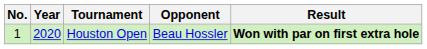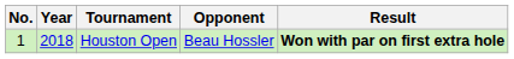Houston Open | Year: 2020 -> 2018
